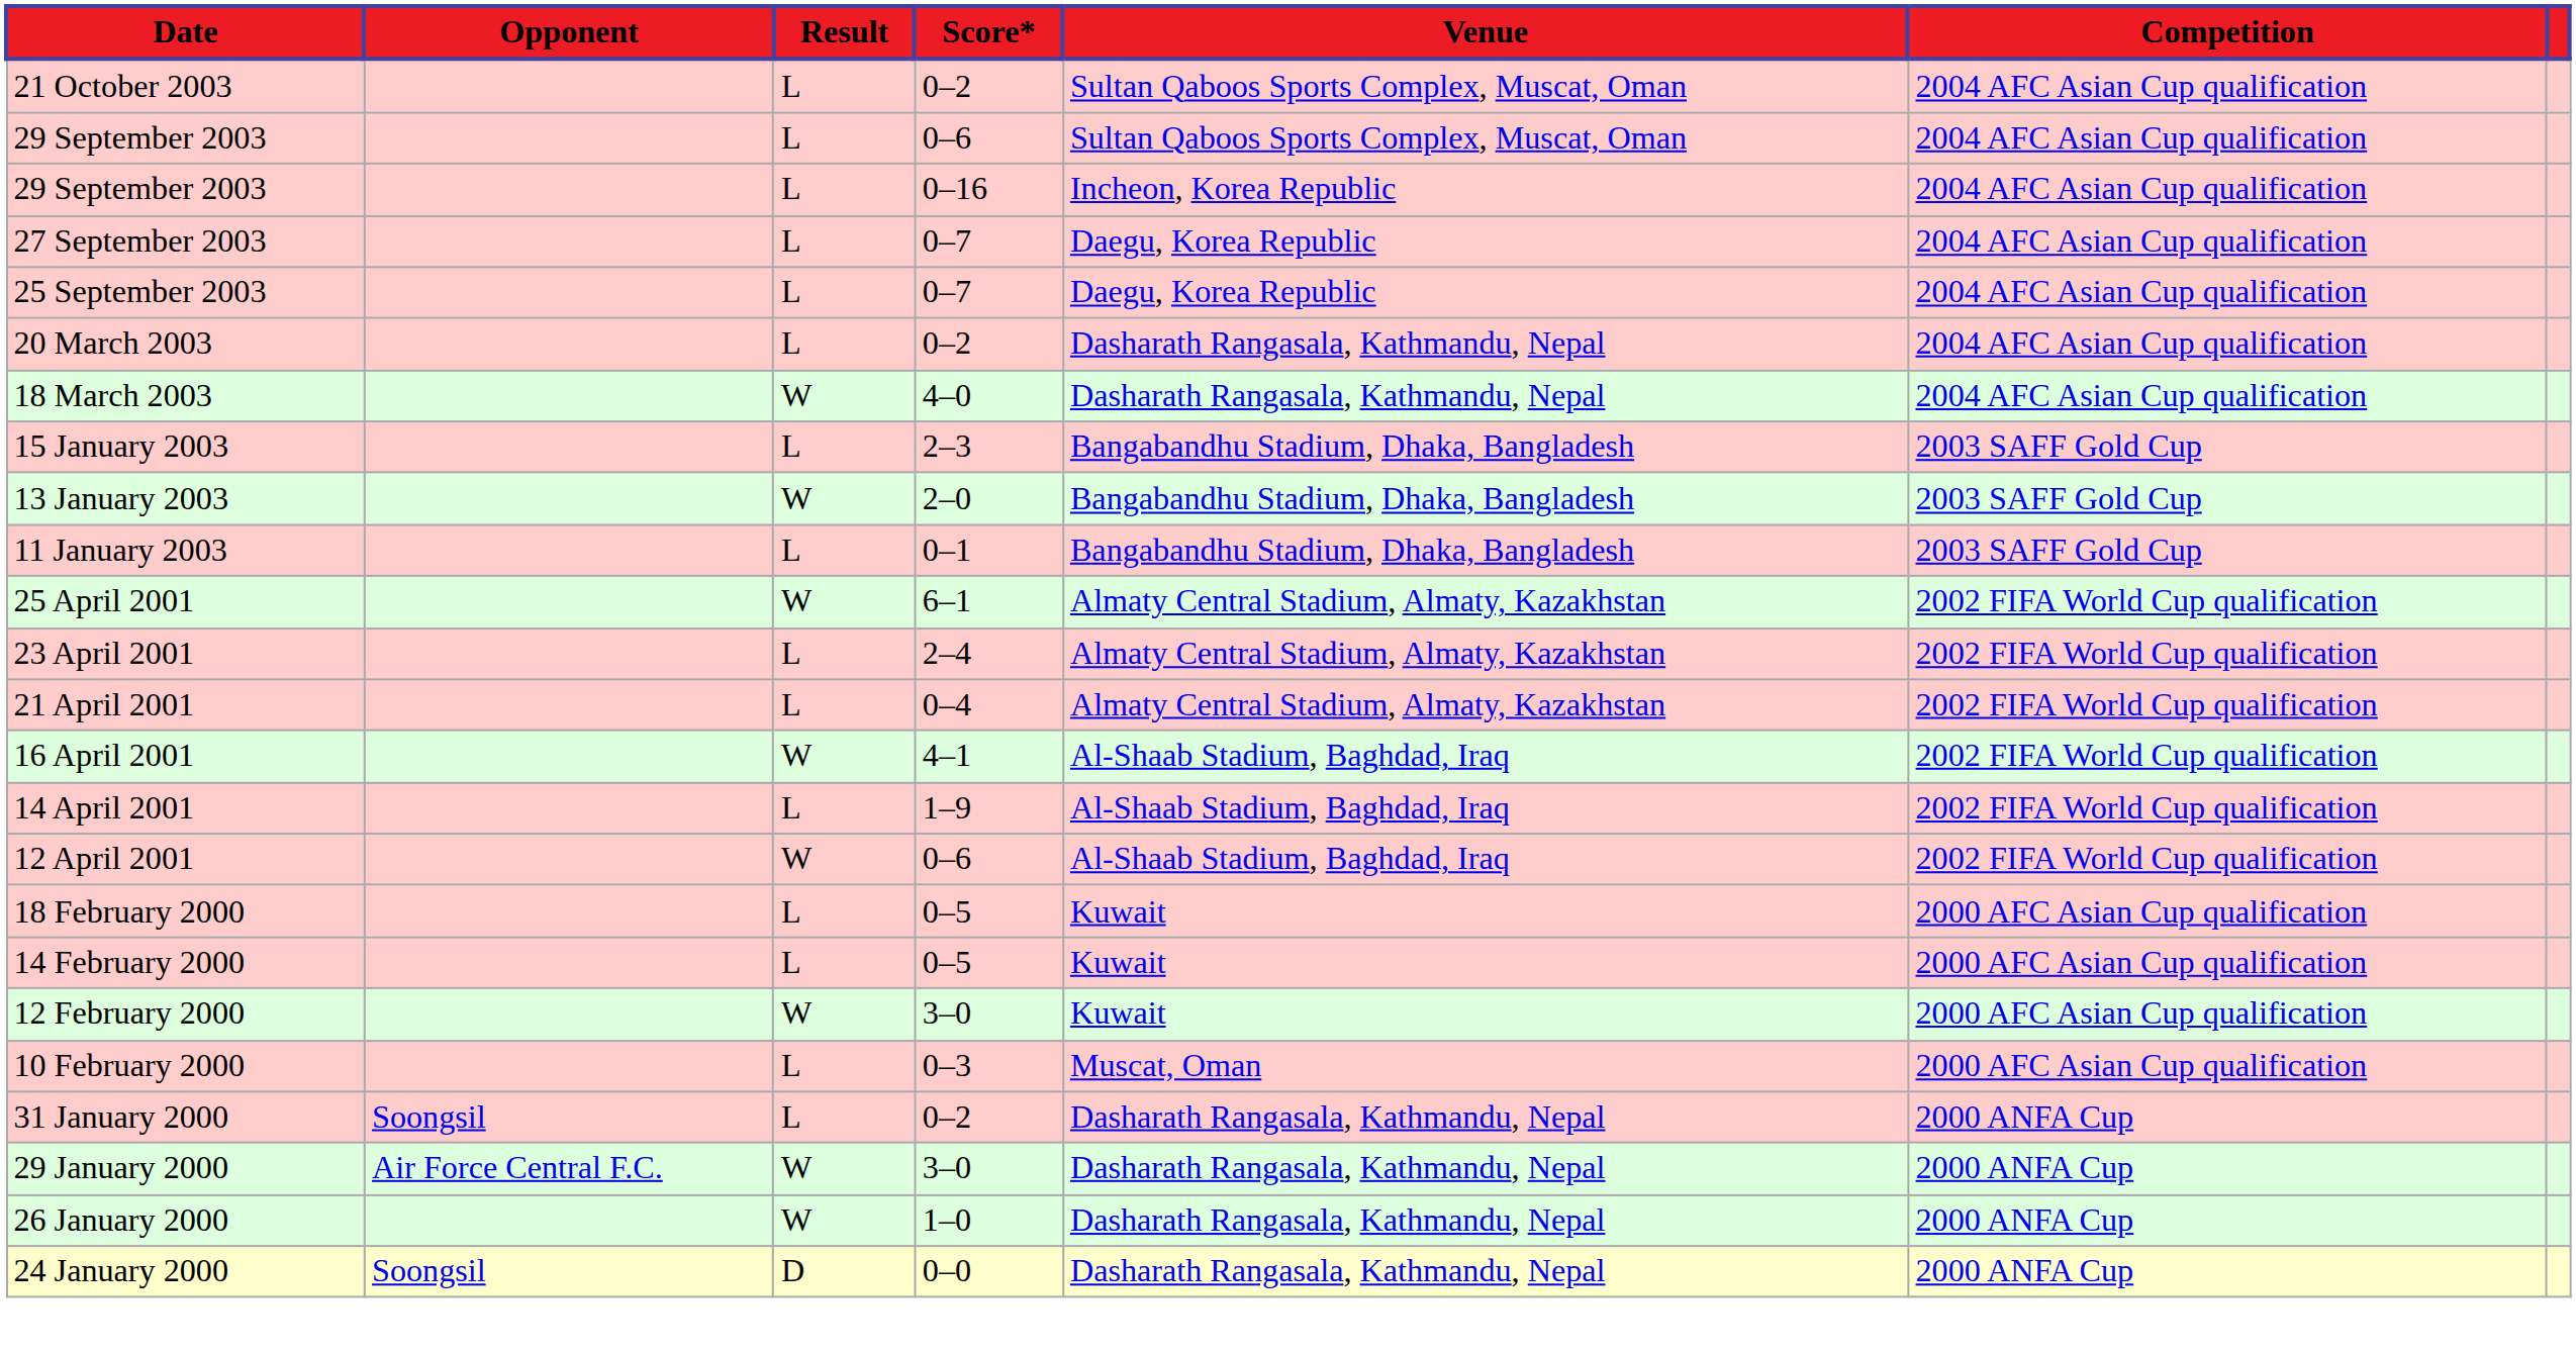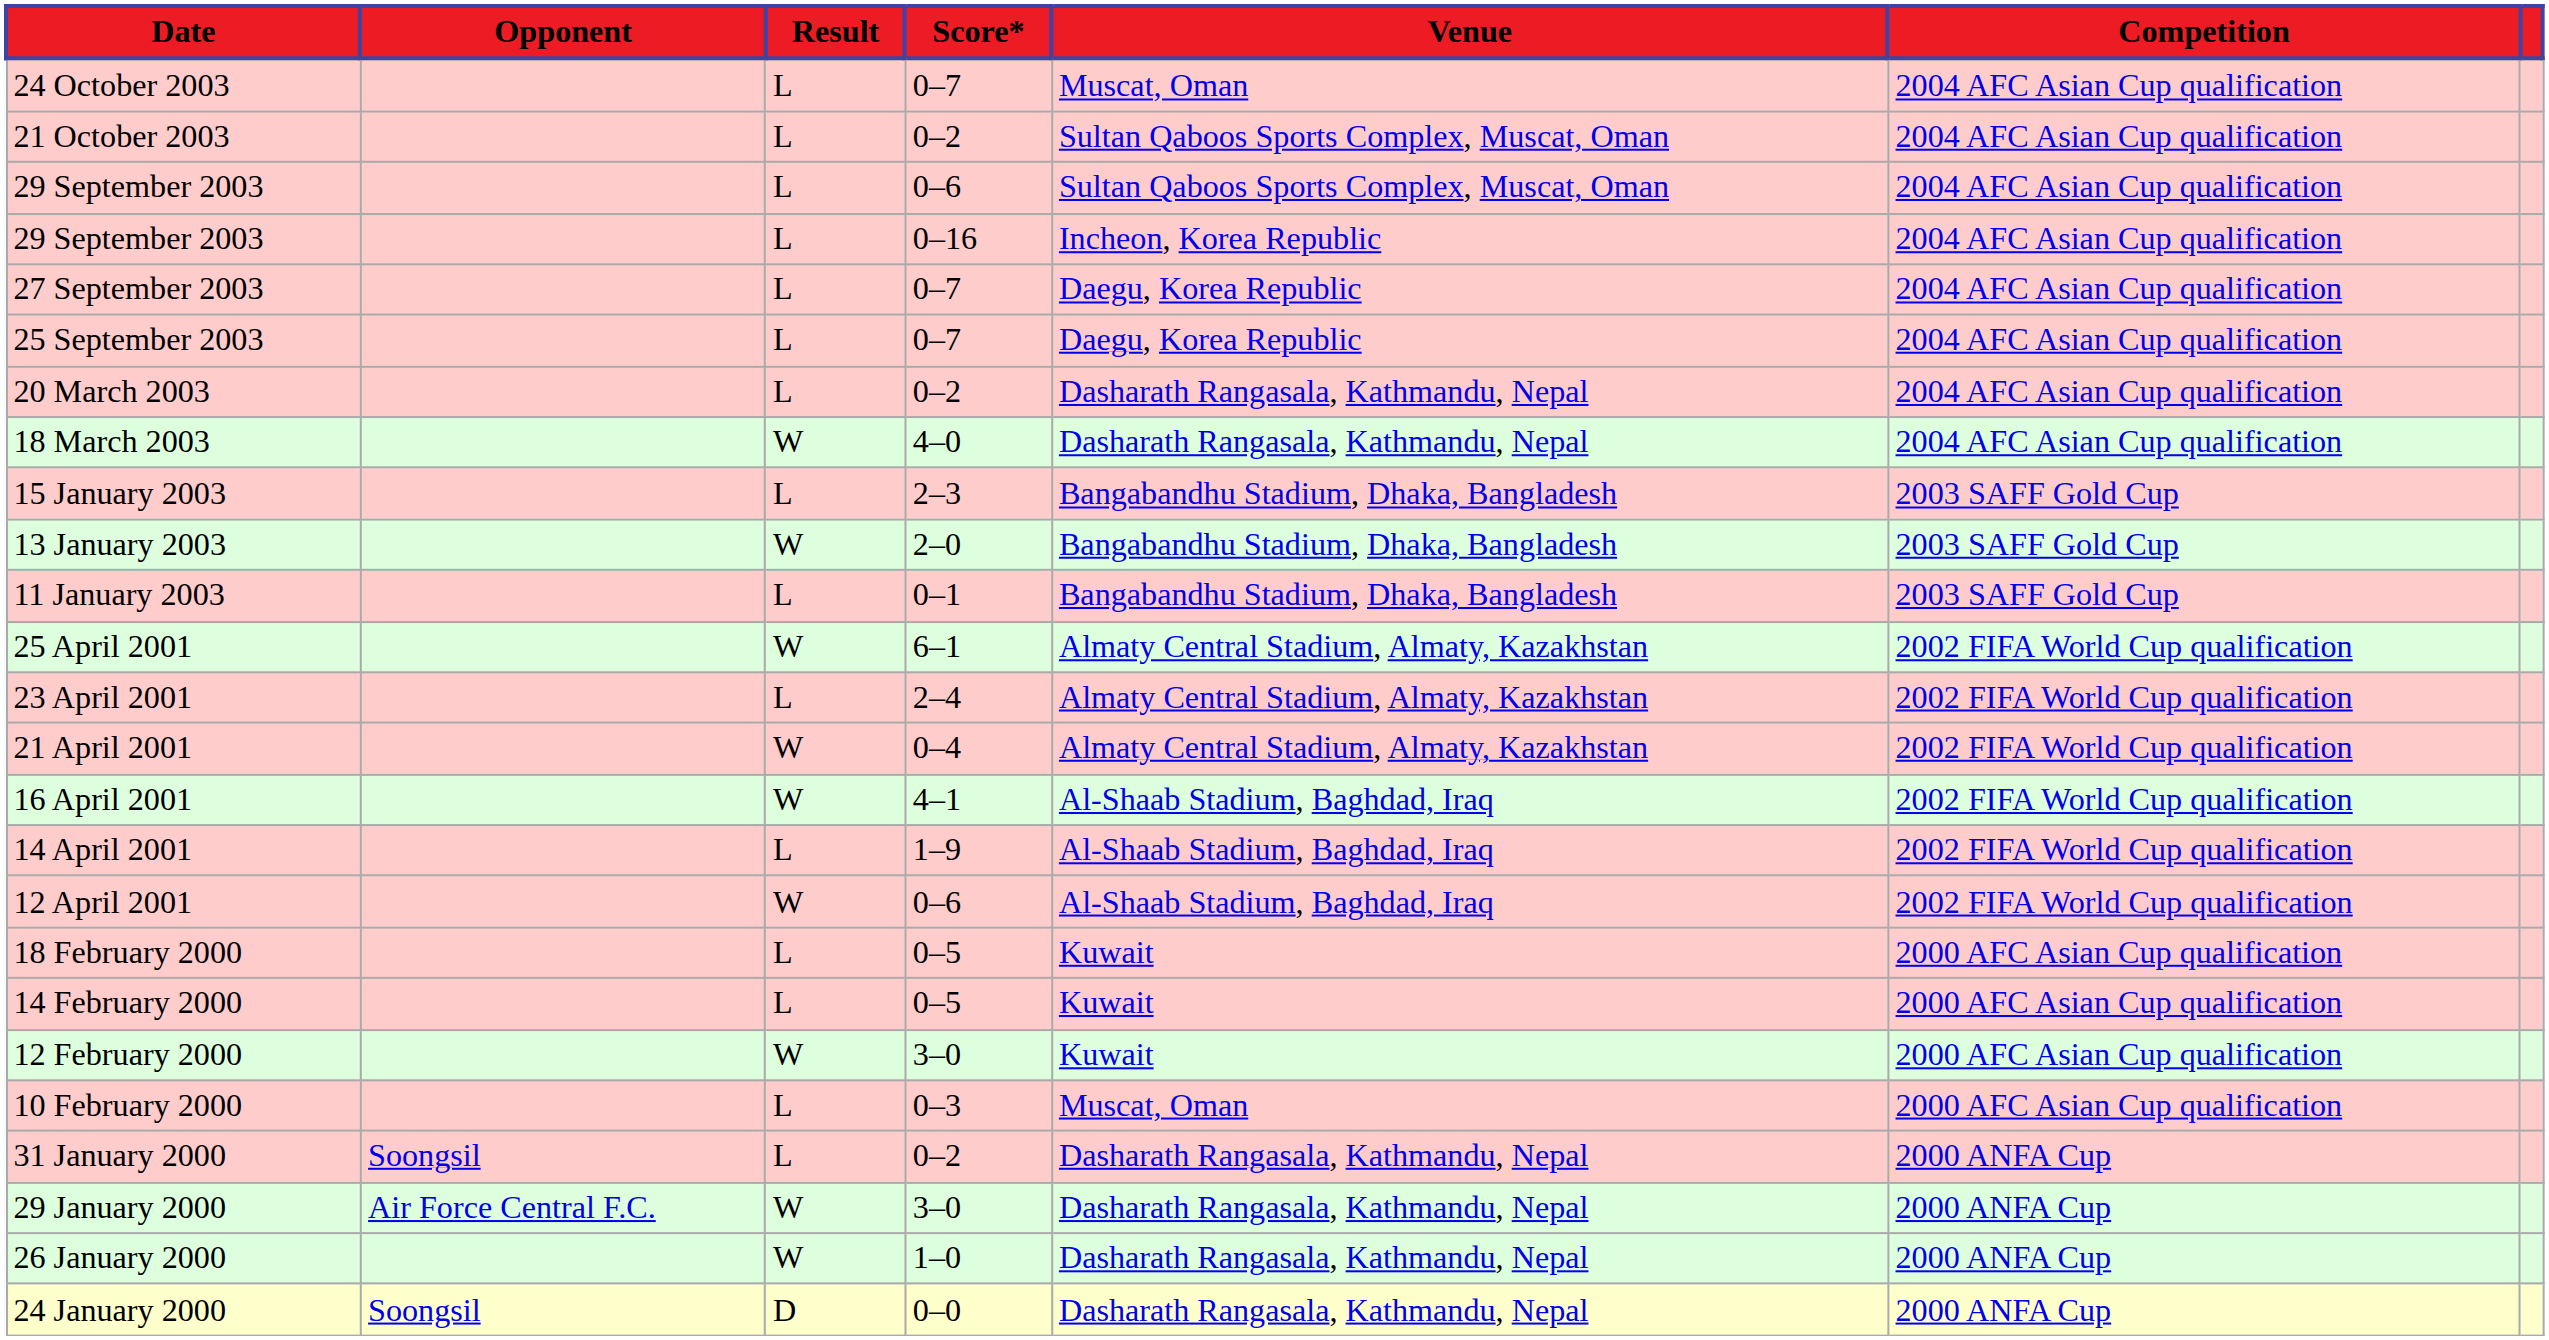+ row: 24 October 2003 | L | 0–7 | Muscat, Oman | 2004 AFC Asian Cup qualification
21 April 2001 | Result: L -> W
